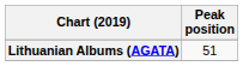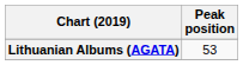Lithuanian Albums (AGATA) | Peak position: 51 -> 53
